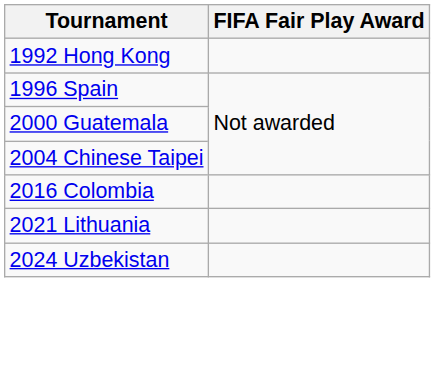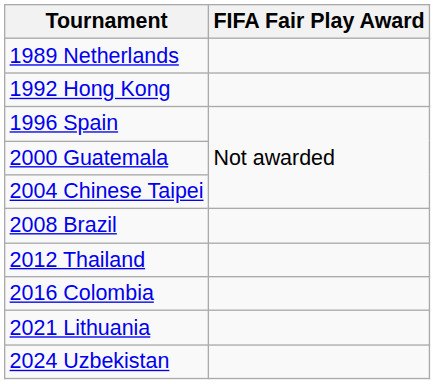+ row: 1989 Netherlands
+ row: 2008 Brazil
+ row: 2012 Thailand
